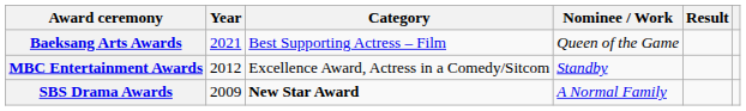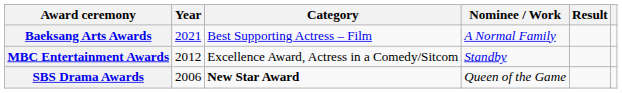Baeksang Arts Awards | Nominee / Work: Queen of the Game -> A Normal Family
SBS Drama Awards | Year: 2009 -> 2006
SBS Drama Awards | Nominee / Work: A Normal Family -> Queen of the Game
